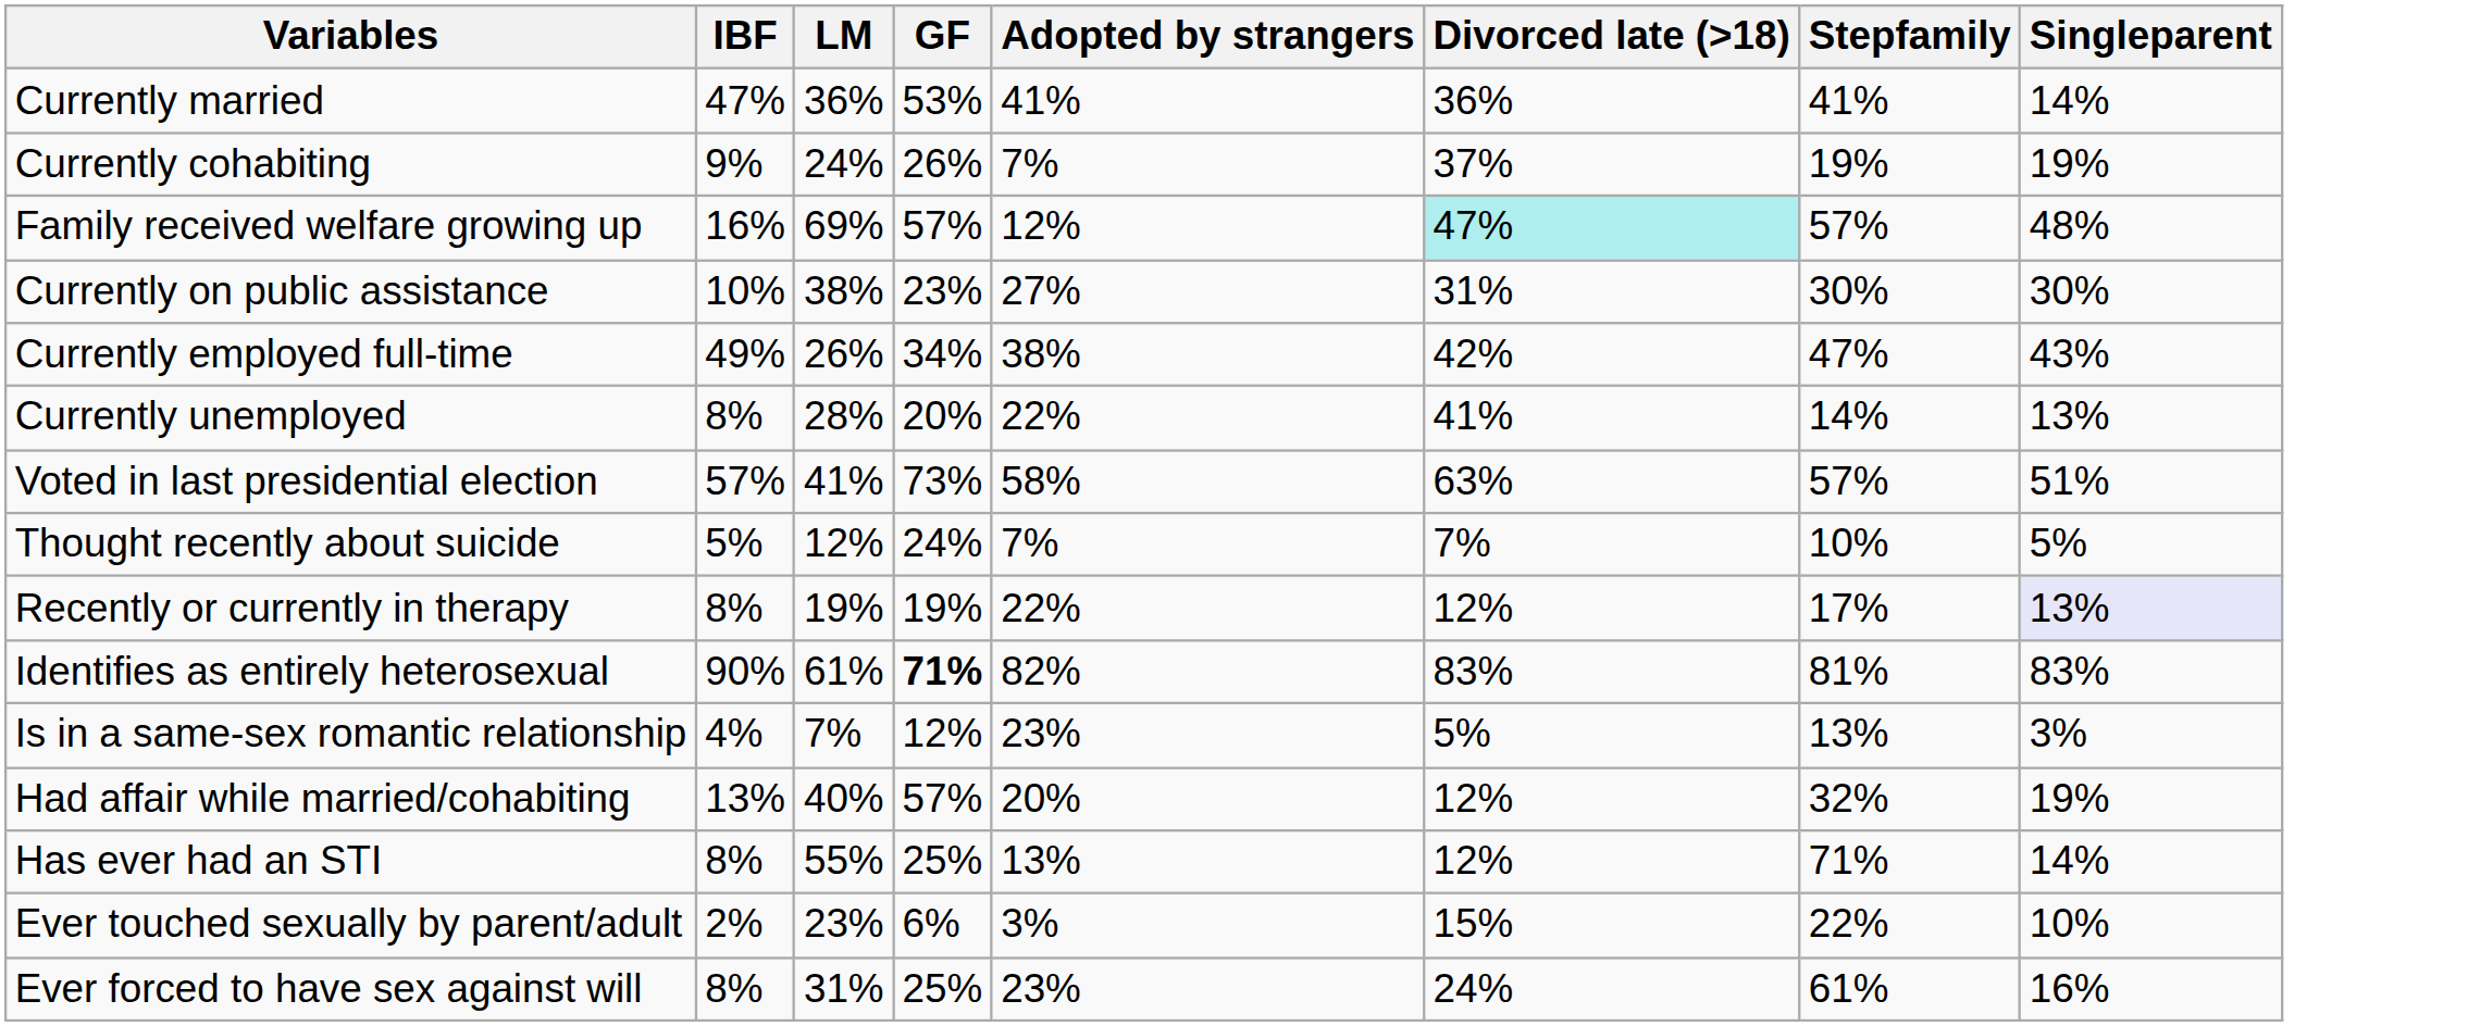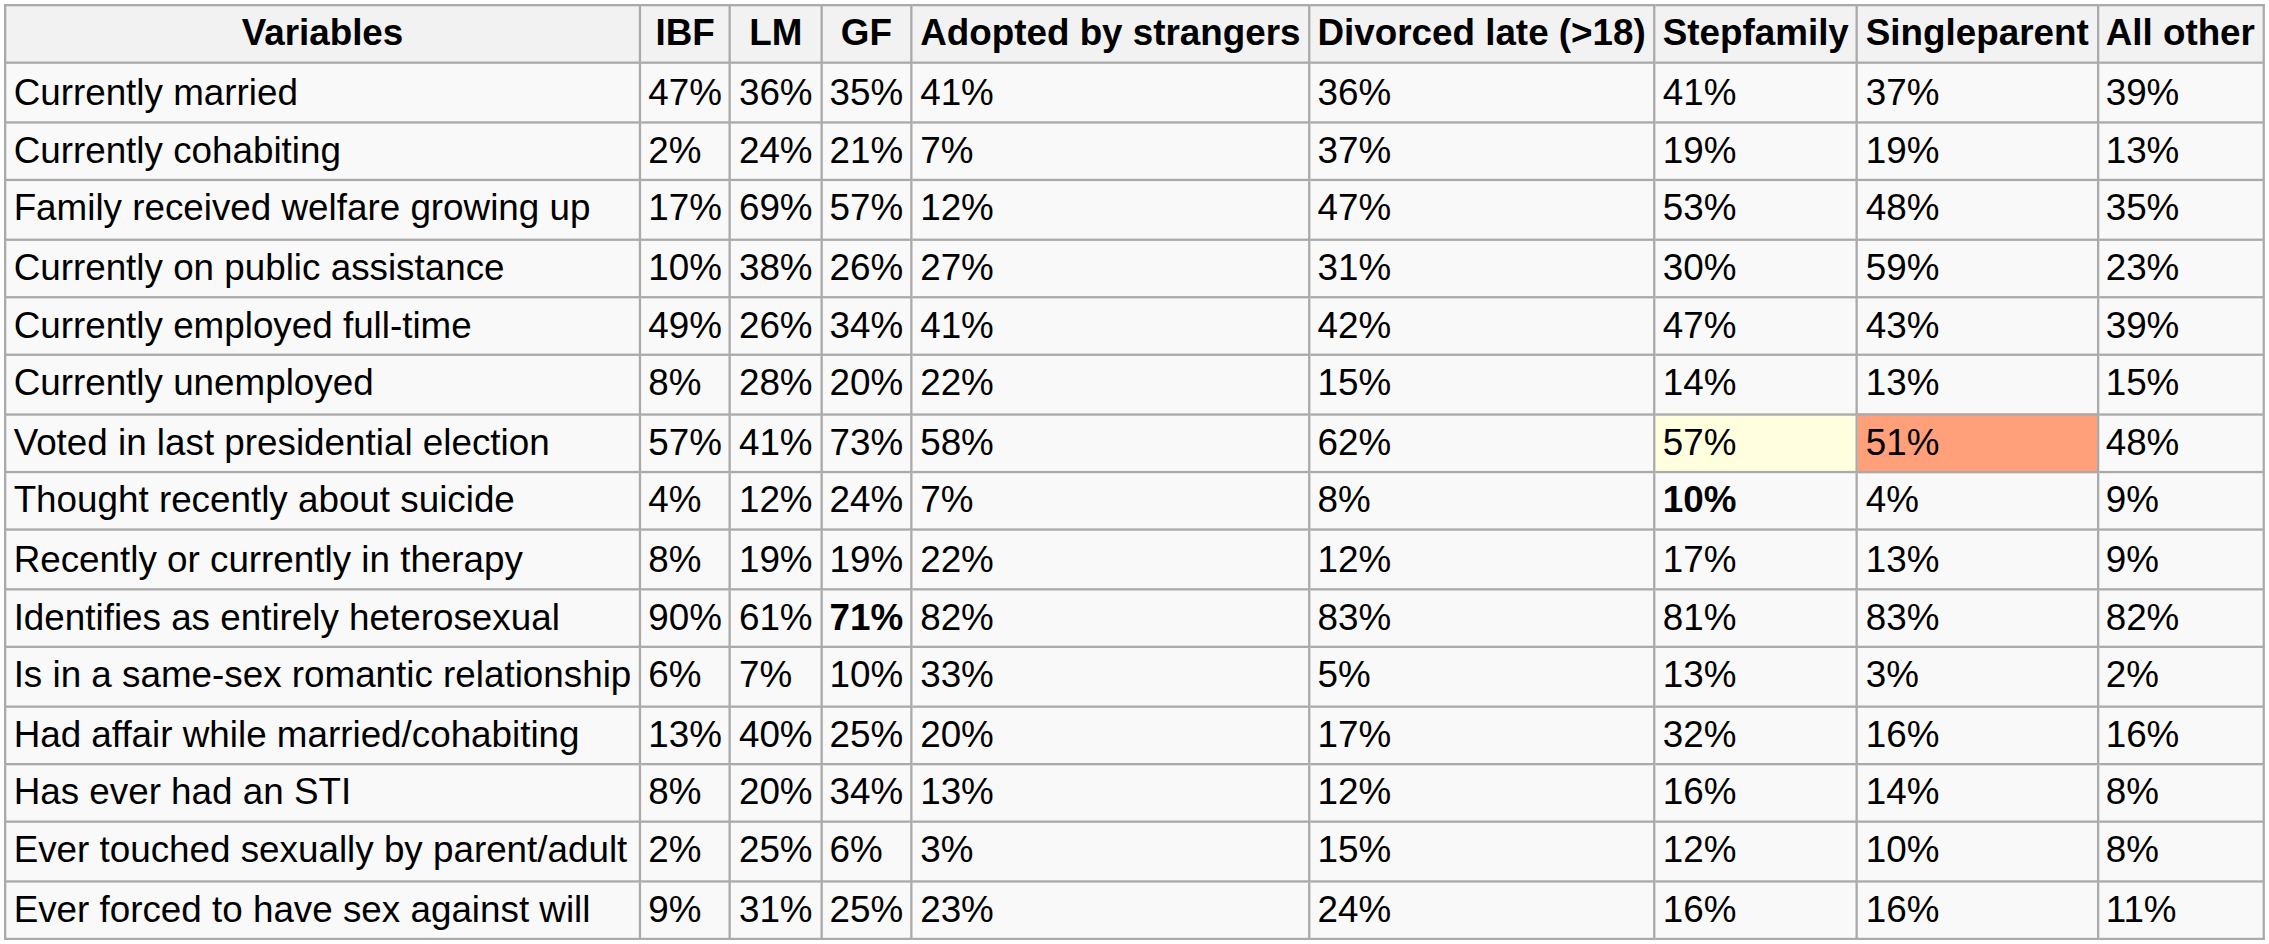+ column: All other | 39% | 13% | 35% | 23% | 39% | 15% | 48% | 9% | 9% | 82% | 2% | 16% | 8% | 8% | 11%
Currently married | GF: 53% -> 35%
Currently married | Singleparent: 14% -> 37%
Currently cohabiting | IBF: 9% -> 2%
Currently cohabiting | GF: 26% -> 21%
Family received welfare growing up | IBF: 16% -> 17%
Family received welfare growing up | Divorced late (>18): paleturquoise background -> no background
Family received welfare growing up | Stepfamily: 57% -> 53%
Currently on public assistance | GF: 23% -> 26%
Currently on public assistance | Singleparent: 30% -> 59%
Currently employed full-time | Adopted by strangers: 38% -> 41%
Currently unemployed | Divorced late (>18): 41% -> 15%
Voted in last presidential election | Divorced late (>18): 63% -> 62%
Voted in last presidential election | Stepfamily: no background -> lightyellow background
Voted in last presidential election | Singleparent: no background -> lightsalmon background
Thought recently about suicide | IBF: 5% -> 4%
Thought recently about suicide | Divorced late (>18): 7% -> 8%
Thought recently about suicide | Stepfamily: normal -> bold
Thought recently about suicide | Singleparent: 5% -> 4%
Recently or currently in therapy | Singleparent: lavender background -> no background
Is in a same-sex romantic relationship | IBF: 4% -> 6%
Is in a same-sex romantic relationship | GF: 12% -> 10%
Is in a same-sex romantic relationship | Adopted by strangers: 23% -> 33%
Had affair while married/cohabiting | GF: 57% -> 25%
Had affair while married/cohabiting | Divorced late (>18): 12% -> 17%
Had affair while married/cohabiting | Singleparent: 19% -> 16%
Has ever had an STI | LM: 55% -> 20%
Has ever had an STI | GF: 25% -> 34%
Has ever had an STI | Stepfamily: 71% -> 16%
Ever touched sexually by parent/adult | LM: 23% -> 25%
Ever touched sexually by parent/adult | Stepfamily: 22% -> 12%
Ever forced to have sex against will | IBF: 8% -> 9%
Ever forced to have sex against will | Stepfamily: 61% -> 16%
